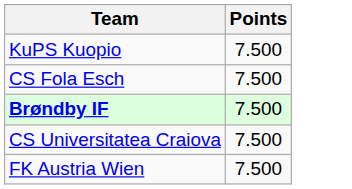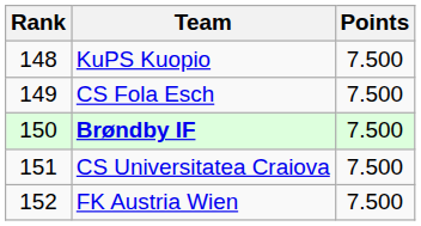+ column: Rank | 148 | 149 | 150 | 151 | 152
